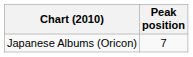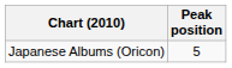Japanese Albums (Oricon) | Peak position: 7 -> 5
